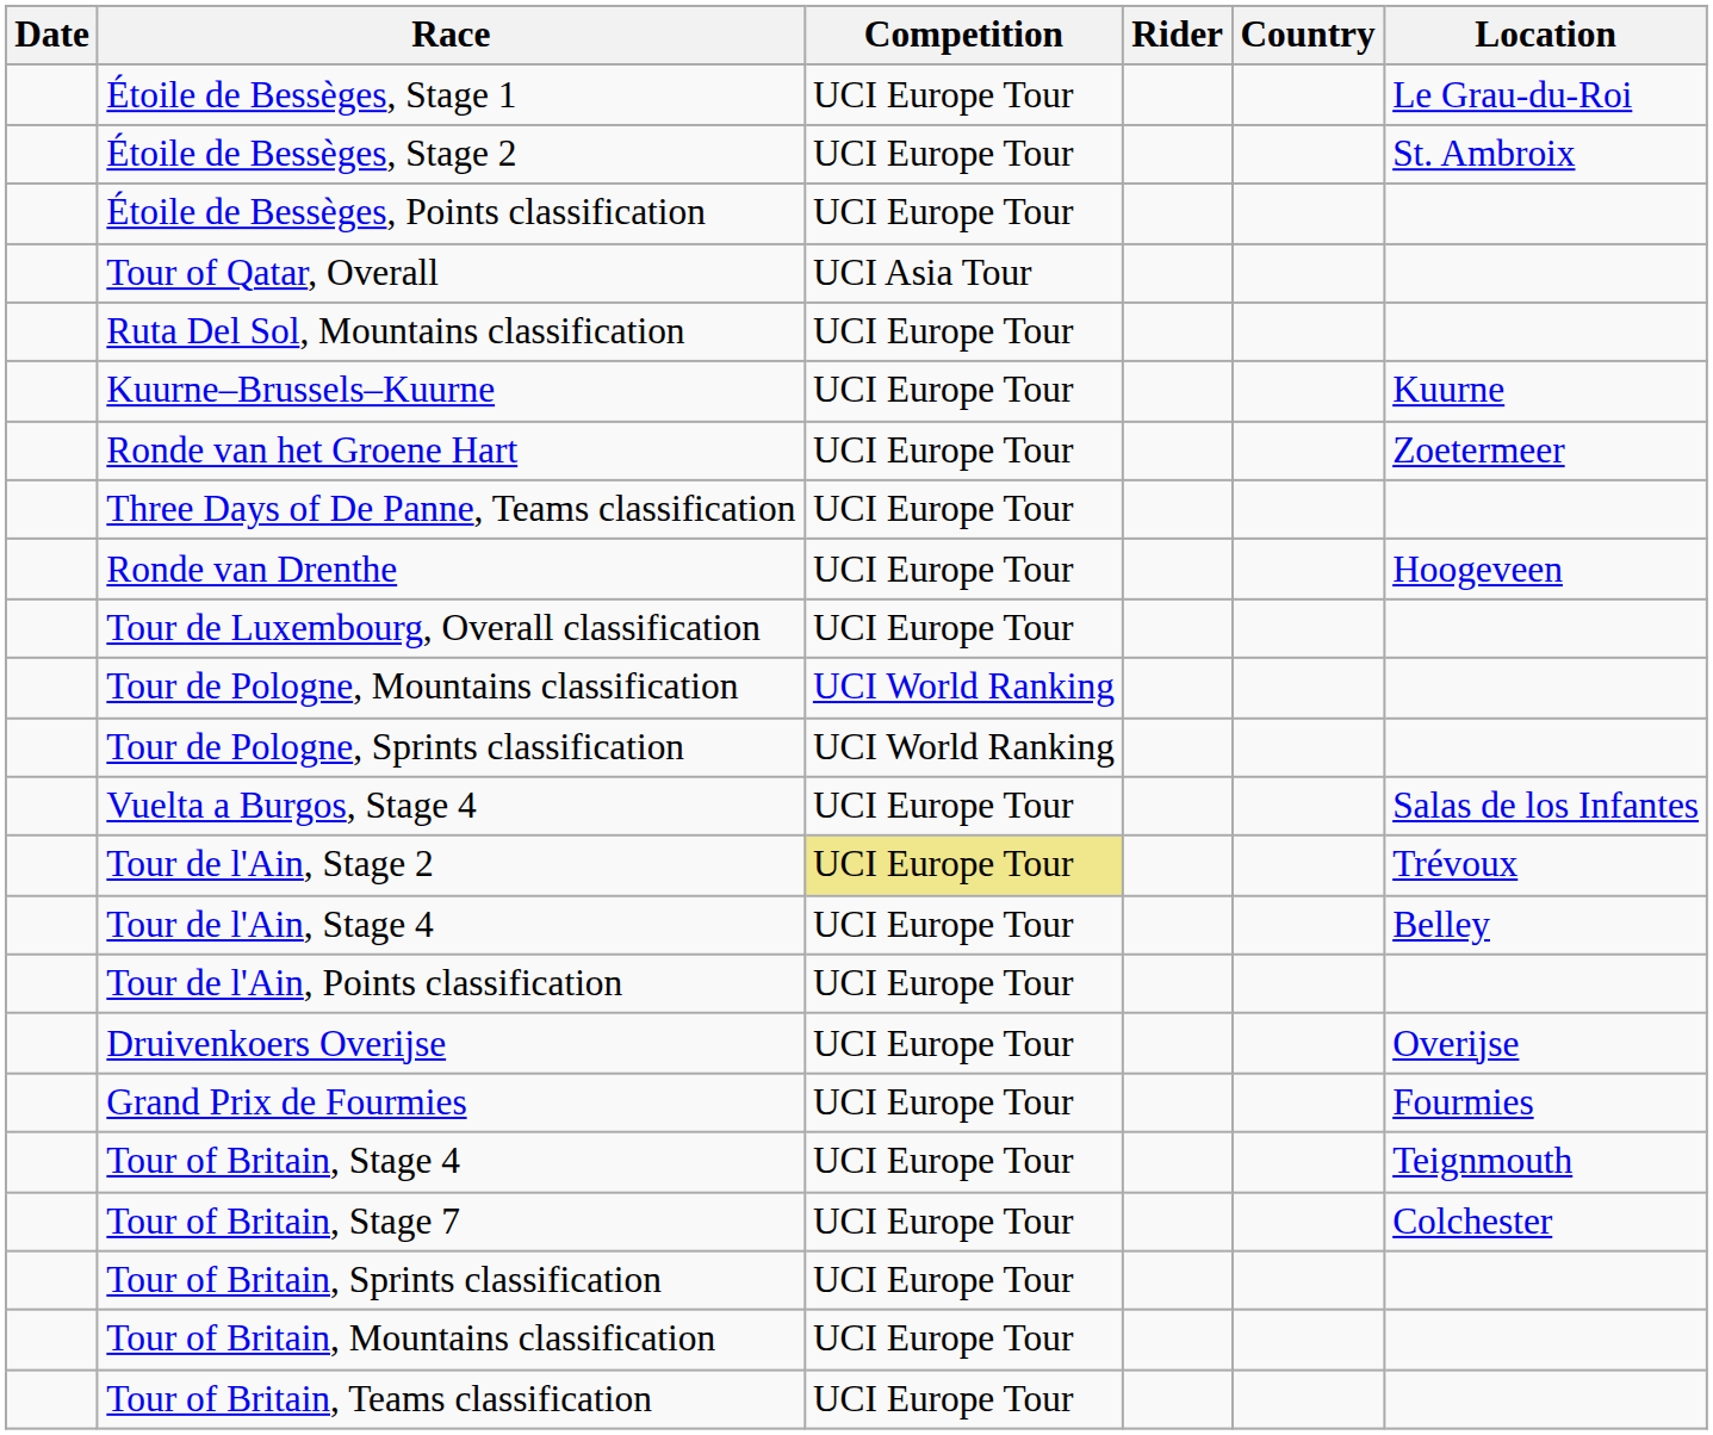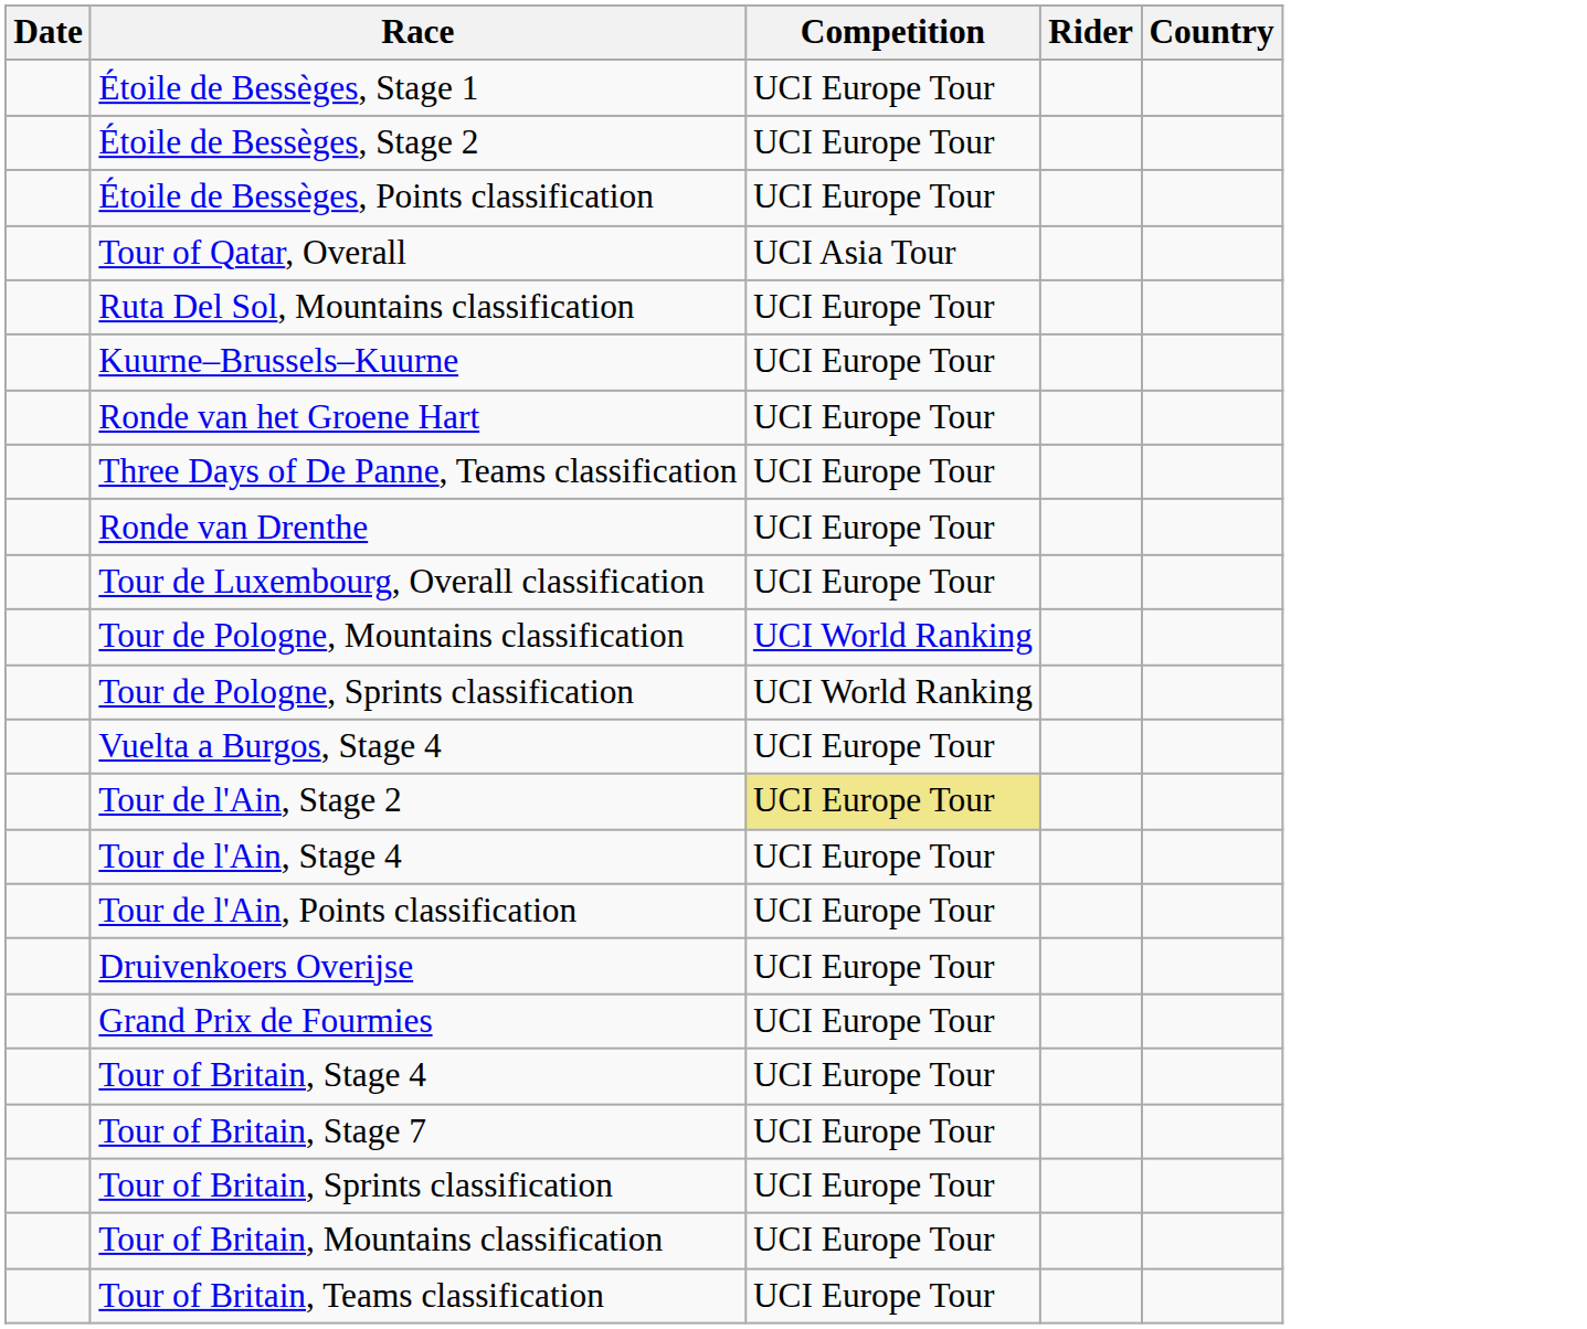- column: Location | Le Grau-du-Roi | St. Ambroix | Kuurne | Zoetermeer | Hoogeveen | Salas de los Infantes | Trévoux | Belley | Overijse | Fourmies | Teignmouth | Colchester
